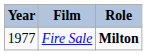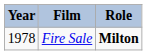Fire Sale | Year: 1977 -> 1978
